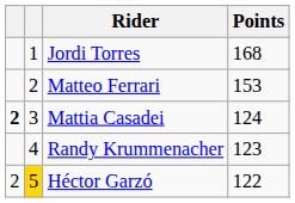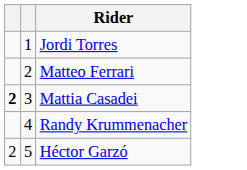- column: Points | 168 | 153 | 124 | 123 | 122
Héctor Garzó | column 2: gold background -> no background
